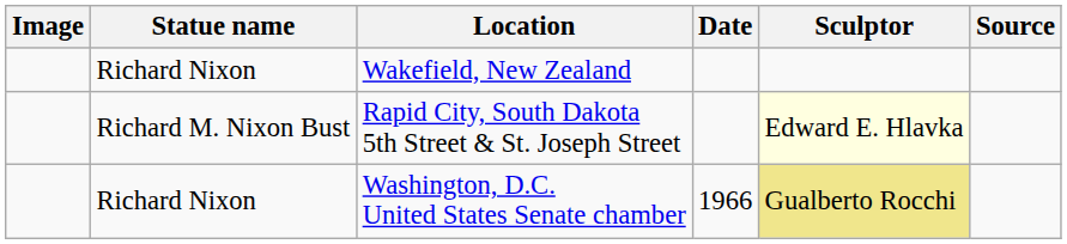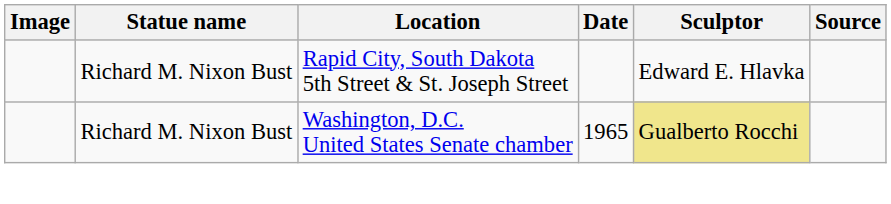- row: Richard Nixon | Wakefield, New Zealand
Rapid City, South Dakota 5th Street & St. Joseph Street | Sculptor: lightyellow background -> no background
Washington, D.C. United States Senate chamber | Statue name: Richard Nixon -> Richard M. Nixon Bust
Washington, D.C. United States Senate chamber | Date: 1966 -> 1965
